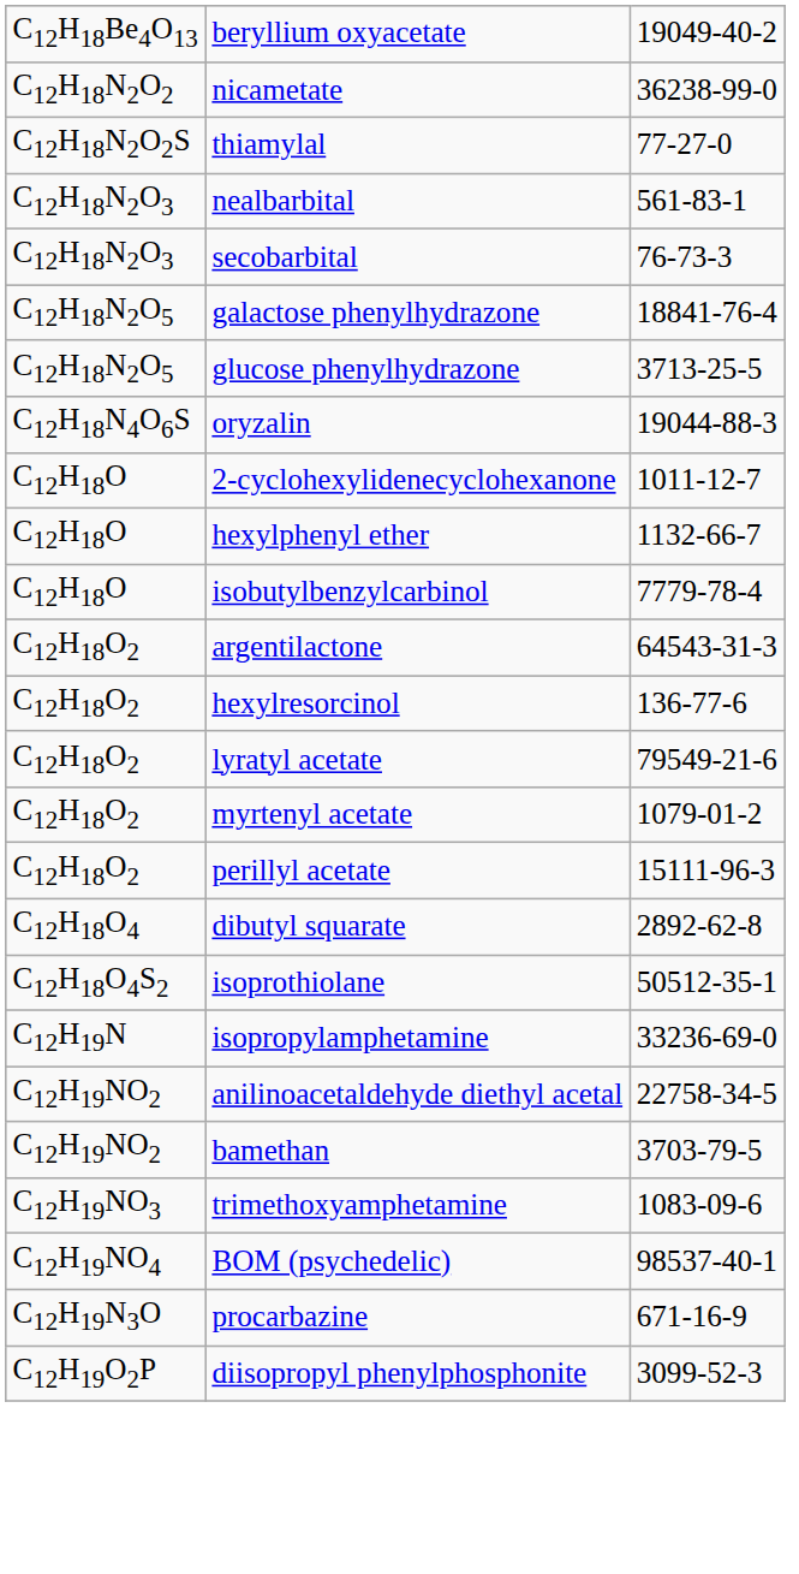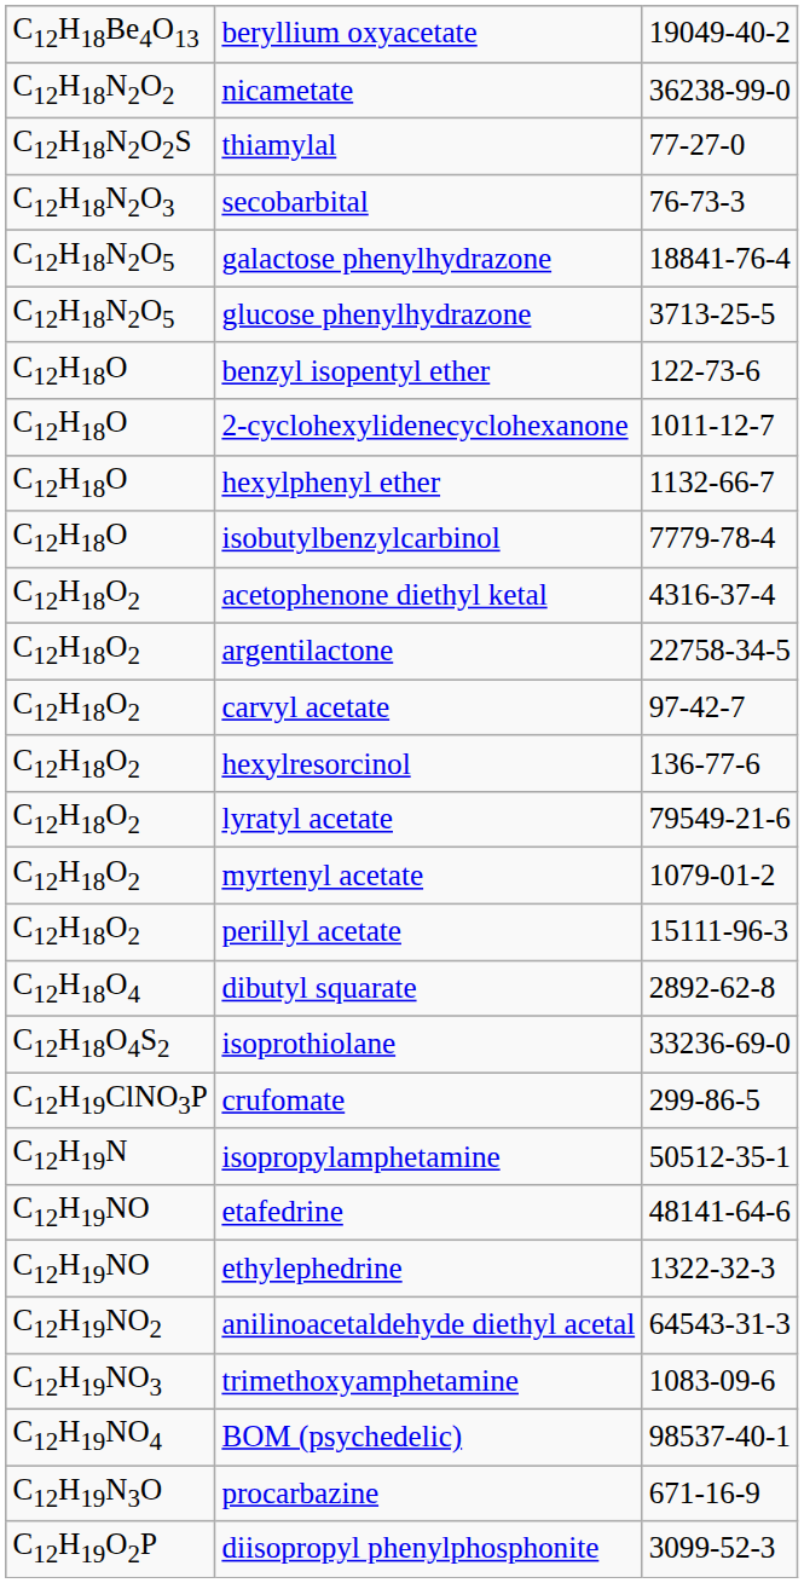- row: C12H18N2O3 | nealbarbital | 561-83-1
- row: C12H18N4O6S | oryzalin | 19044-88-3
+ row: C12H18O | benzyl isopentyl ether | 122-73-6
+ row: C12H18O2 | acetophenone diethyl ketal | 4316-37-4
argentilactone | column 3: 64543-31-3 -> 22758-34-5
+ row: C12H18O2 | carvyl acetate | 97-42-7
isoprothiolane | column 3: 50512-35-1 -> 33236-69-0
+ row: C12H19ClNO3P | crufomate | 299-86-5
isopropylamphetamine | column 3: 33236-69-0 -> 50512-35-1
+ row: C12H19NO | etafedrine | 48141-64-6
+ row: C12H19NO | ethylephedrine | 1322-32-3
anilinoacetaldehyde diethyl acetal | column 3: 22758-34-5 -> 64543-31-3
- row: C12H19NO2 | bamethan | 3703-79-5
